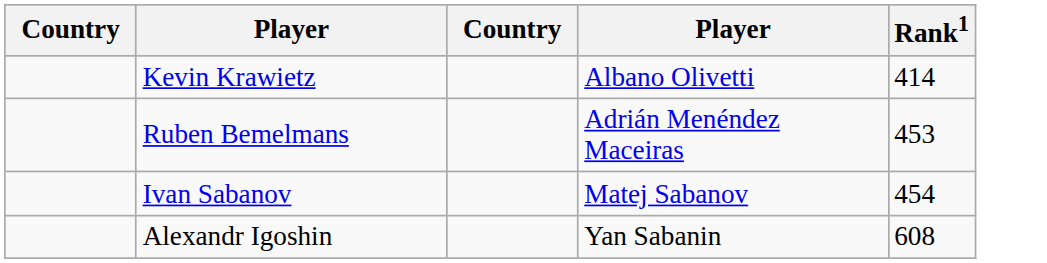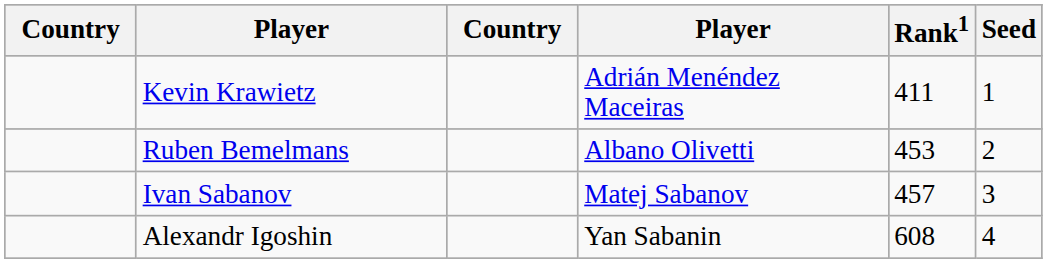+ column: Seed | 1 | 2 | 3 | 4
Kevin Krawietz | column 4: Albano Olivetti -> Adrián Menéndez Maceiras
Kevin Krawietz | Rank1: 414 -> 411
Ruben Bemelmans | column 4: Adrián Menéndez Maceiras -> Albano Olivetti
Ivan Sabanov | Rank1: 454 -> 457
